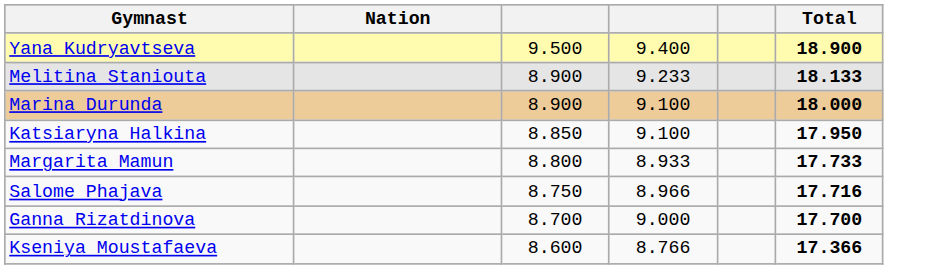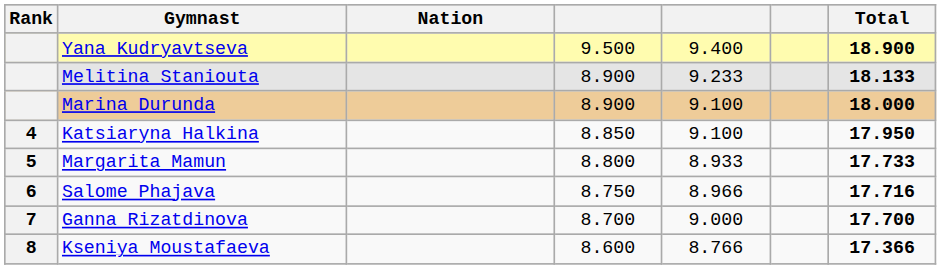+ column: Rank | 4 | 5 | 6 | 7 | 8
